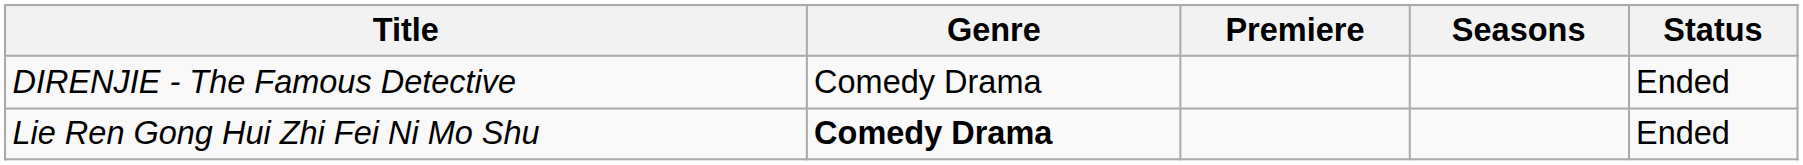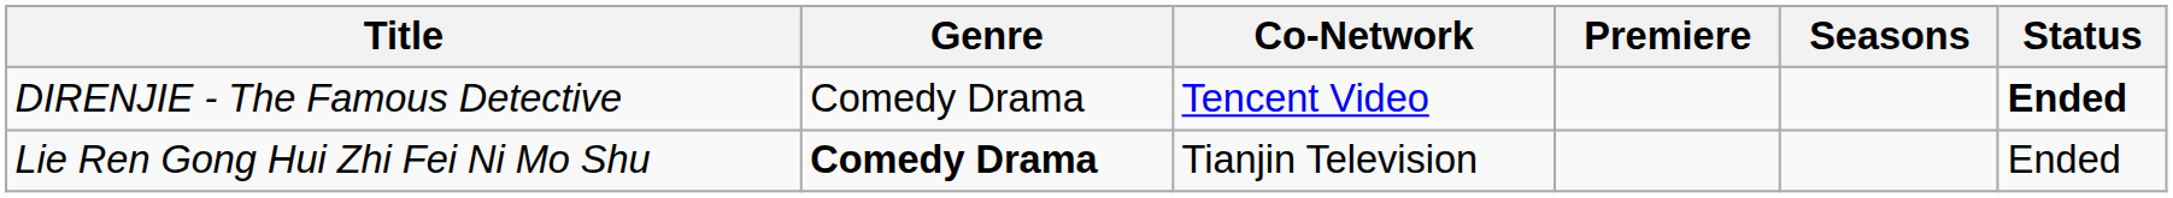+ column: Co-Network | Tencent Video | Tianjin Television
DIRENJIE - The Famous Detective | Status: normal -> bold
